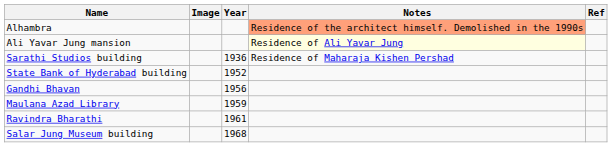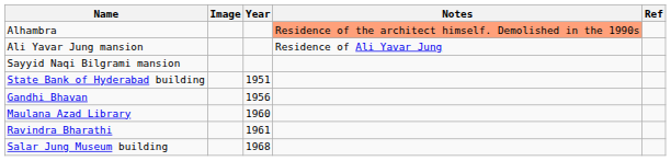Ali Yavar Jung mansion | Notes: lightyellow background -> no background
+ row: Sayyid Naqi Bilgrami mansion
- row: Sarathi Studios building | 1936 | Residence of Maharaja Kishen Pershad
State Bank of Hyderabad building | Year: 1952 -> 1951
Maulana Azad Library | Year: 1959 -> 1960
